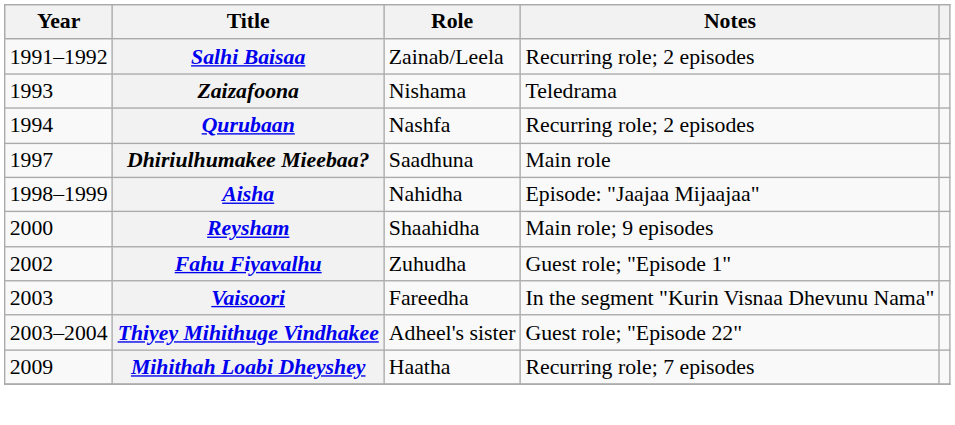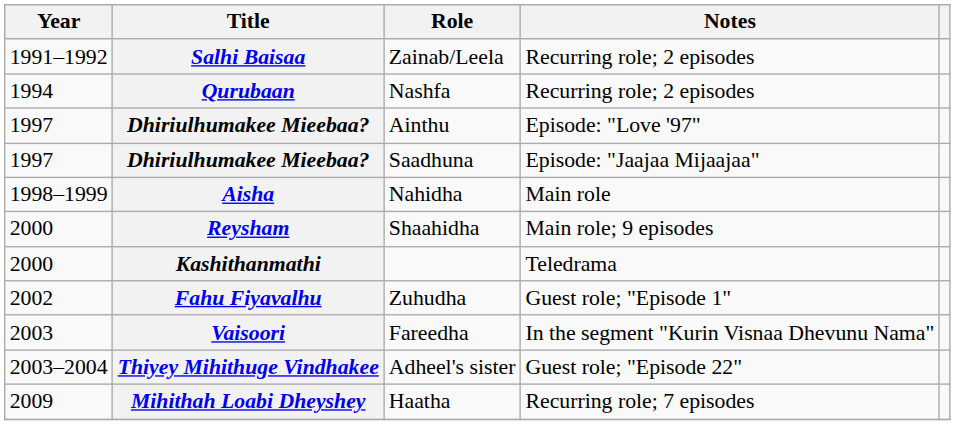- row: 1993 | Zaizafoona | Nishama | Teledrama
+ row: 1997 | Dhiriulhumakee Mieebaa? | Ainthu | Episode: "Love '97"
Dhiriulhumakee Mieebaa? / Saadhuna | Notes: Main role -> Episode: "Jaajaa Mijaajaa"
Aisha | Notes: Episode: "Jaajaa Mijaajaa" -> Main role
+ row: 2000 | Kashithanmathi | Teledrama
